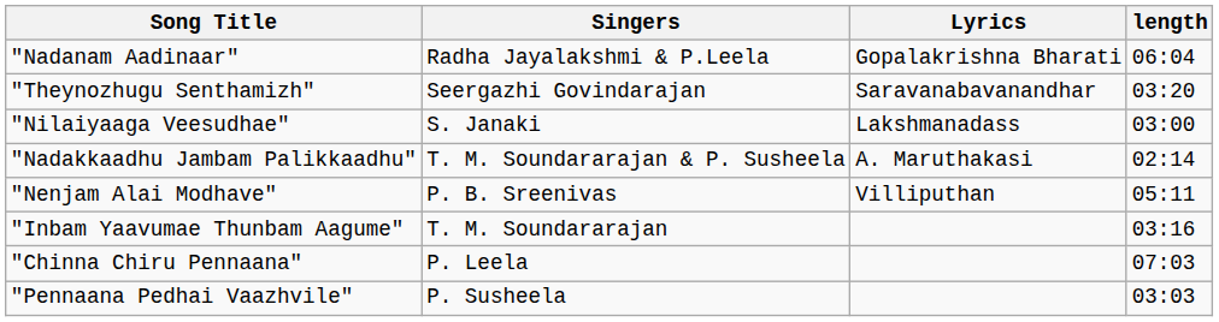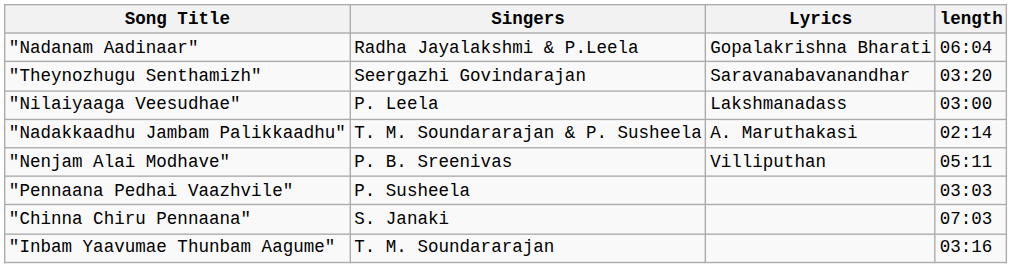"Nilaiyaaga Veesudhae" | Singers: S. Janaki -> P. Leela
rows swapped: "Pennaana Pedhai Vaazhvile" <-> "Inbam Yaavumae Thunbam Aagume"
"Chinna Chiru Pennaana" | Singers: P. Leela -> S. Janaki
